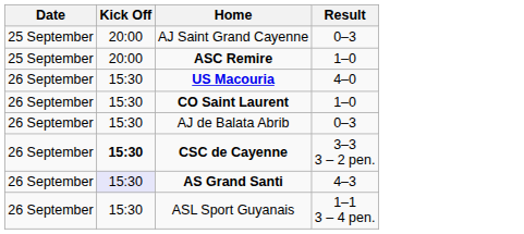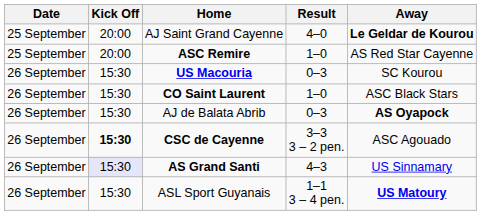+ column: Away | Le Geldar de Kourou | AS Red Star Cayenne | SC Kourou | ASC Black Stars | AS Oyapock | ASC Agouado | US Sinnamary | US Matoury
AJ Saint Grand Cayenne | Result: 0–3 -> 4–0
US Macouria | Result: 4–0 -> 0–3
